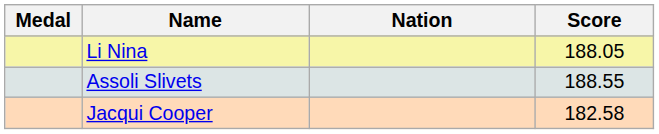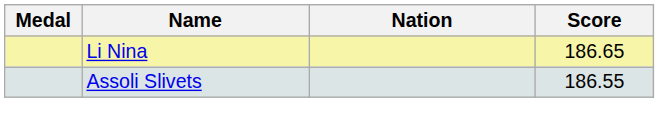Li Nina | Score: 188.05 -> 186.65
Assoli Slivets | Score: 188.55 -> 186.55
- row: Jacqui Cooper | 182.58
